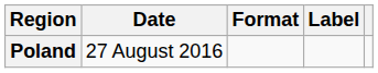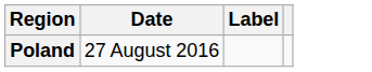- column: Format
